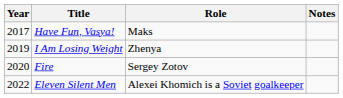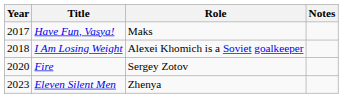I Am Losing Weight | Year: 2019 -> 2018
I Am Losing Weight | Role: Zhenya -> Alexei Khomich is a Soviet goalkeeper
Eleven Silent Men | Year: 2022 -> 2023
Eleven Silent Men | Role: Alexei Khomich is a Soviet goalkeeper -> Zhenya
